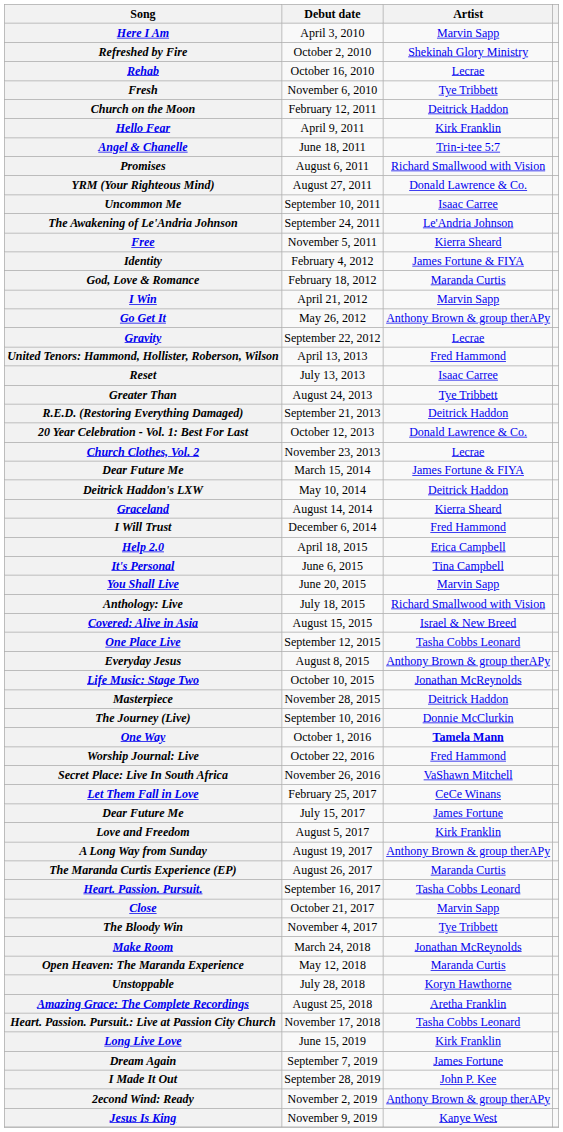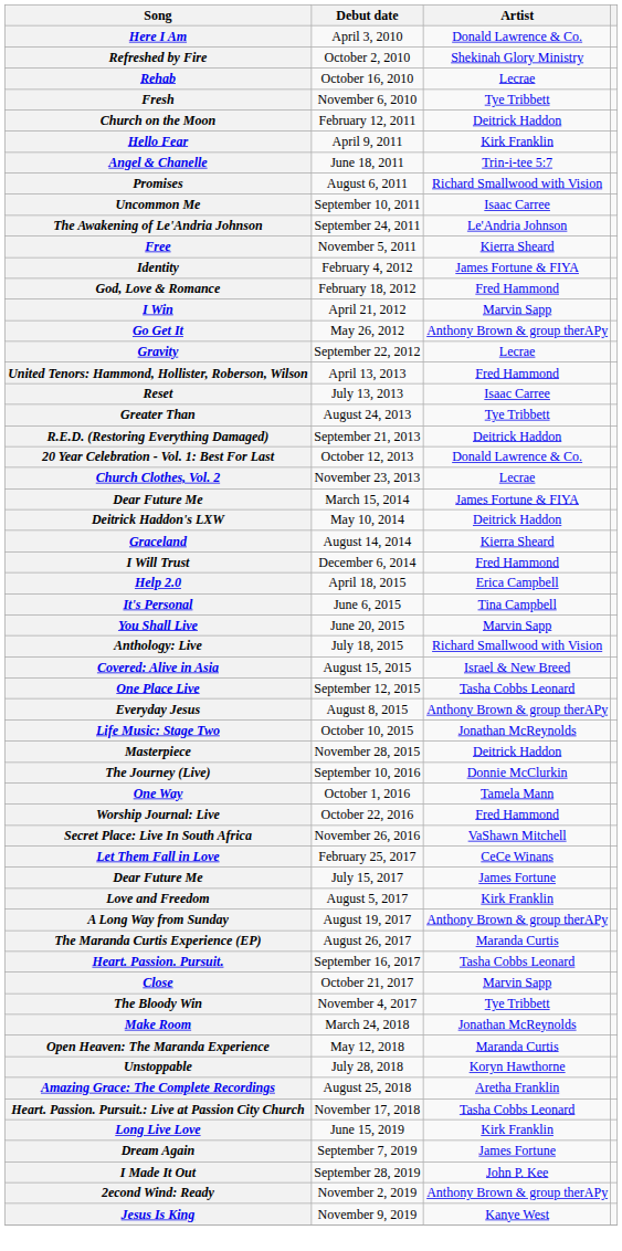Here I Am | Artist: Marvin Sapp -> Donald Lawrence & Co.
- row: YRM (Your Righteous Mind) | August 27, 2011 | Donald Lawrence & Co.
God, Love & Romance | Artist: Maranda Curtis -> Fred Hammond
One Way | Artist: bold -> normal
